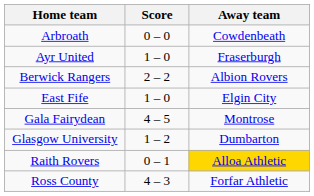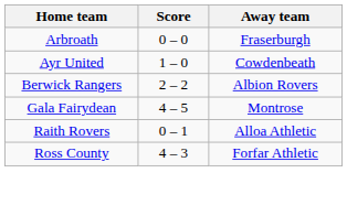Arbroath | Away team: Cowdenbeath -> Fraserburgh
Ayr United | Away team: Fraserburgh -> Cowdenbeath
- row: East Fife | 1 – 0 | Elgin City
- row: Glasgow University | 1 – 2 | Dumbarton
Raith Rovers | Away team: gold background -> no background
